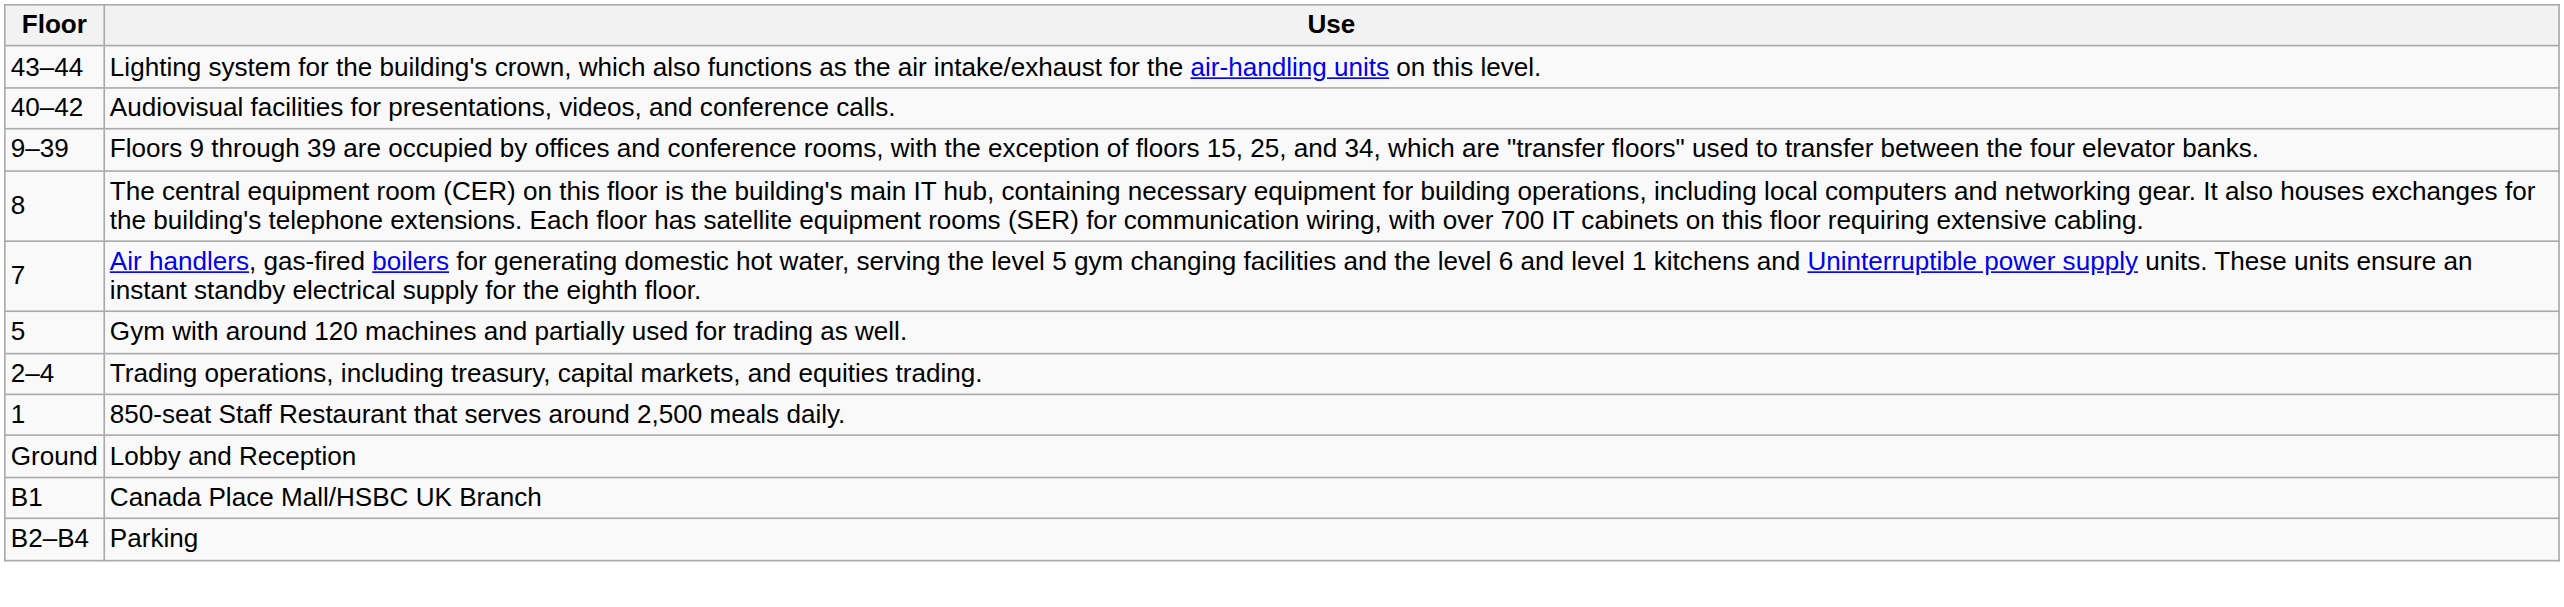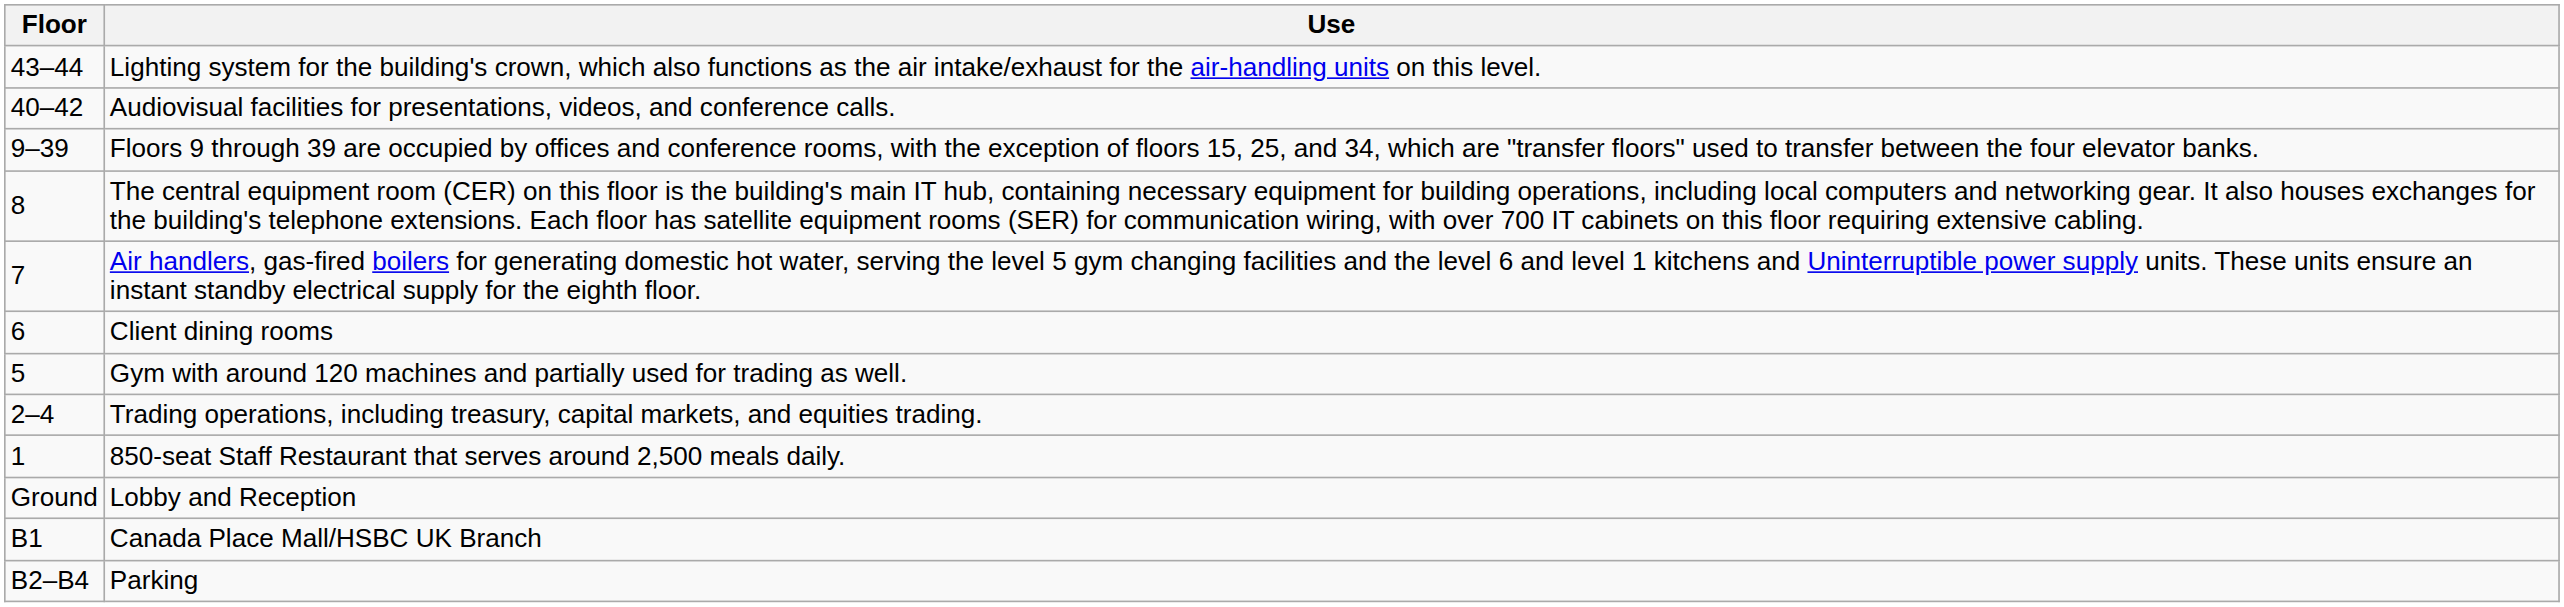+ row: 6 | Client dining rooms
